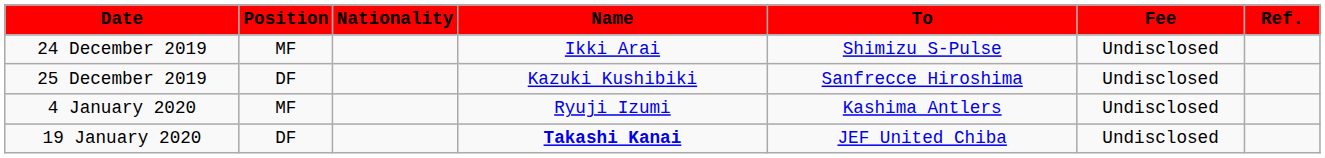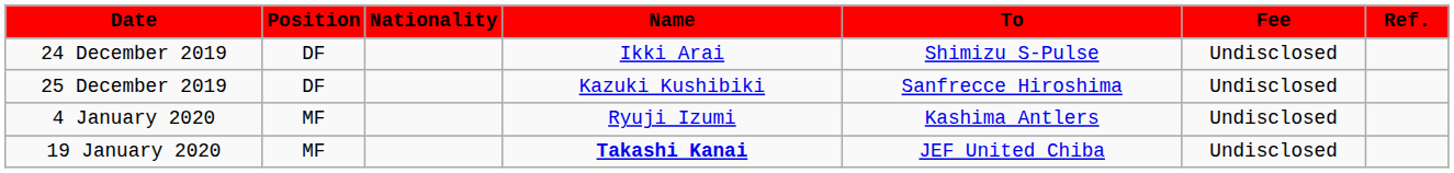24 December 2019 | Position: MF -> DF
19 January 2020 | Position: DF -> MF
